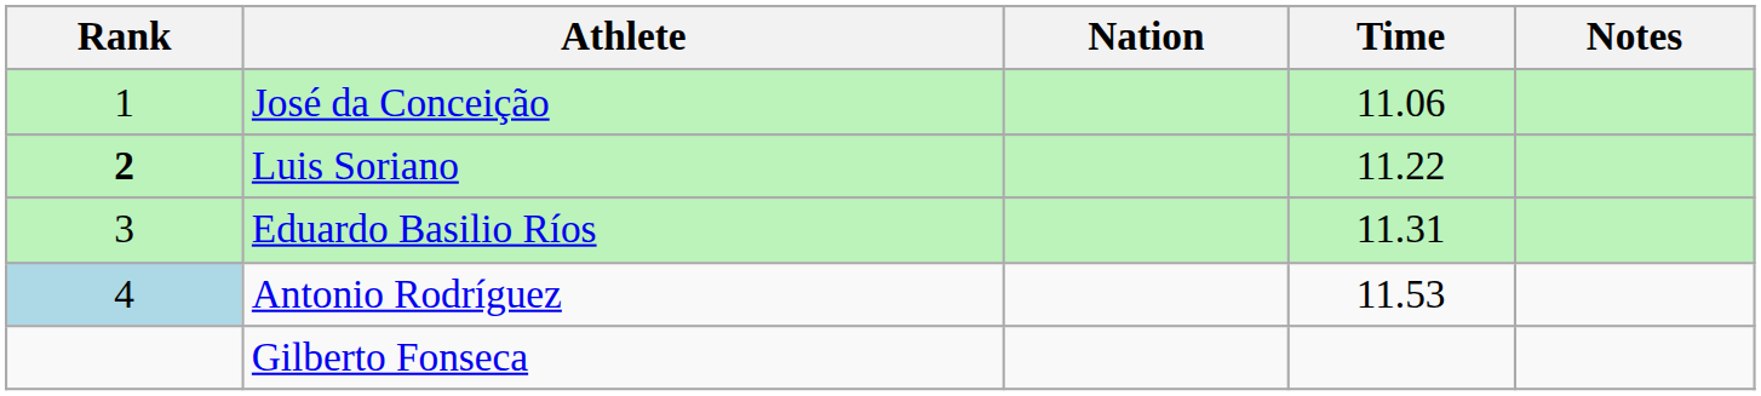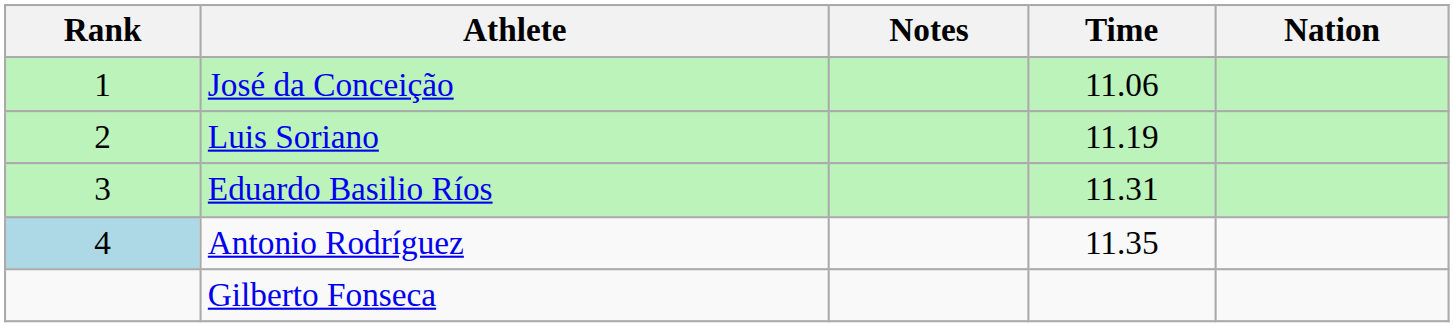columns swapped: Nation <-> Notes
Luis Soriano | Rank: bold -> normal
Luis Soriano | Time: 11.22 -> 11.19
Antonio Rodríguez | Time: 11.53 -> 11.35
